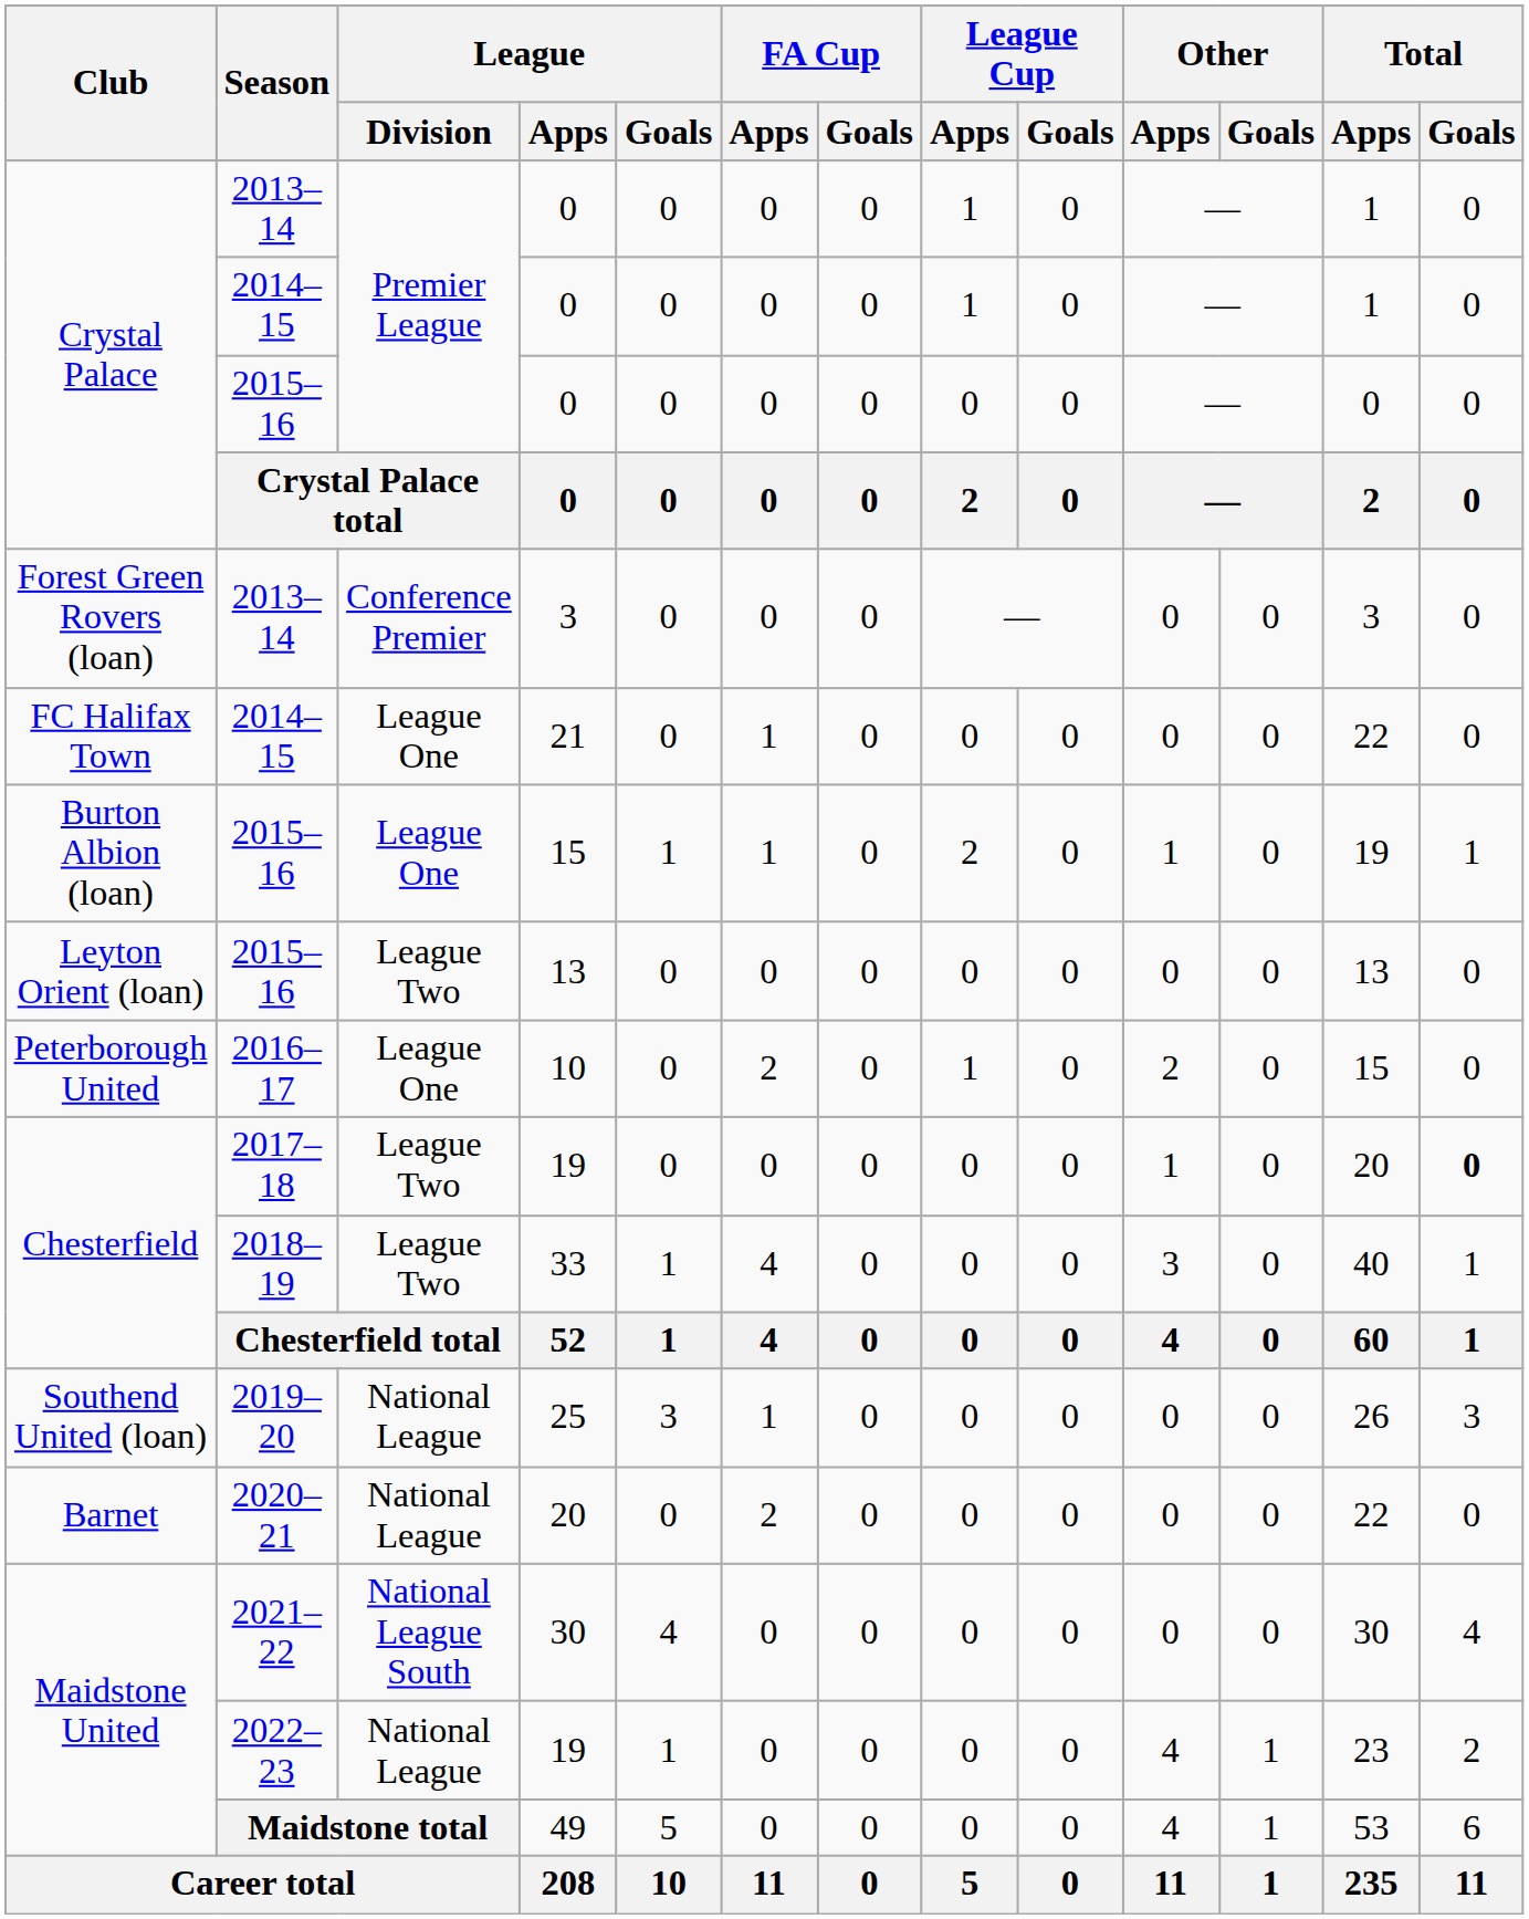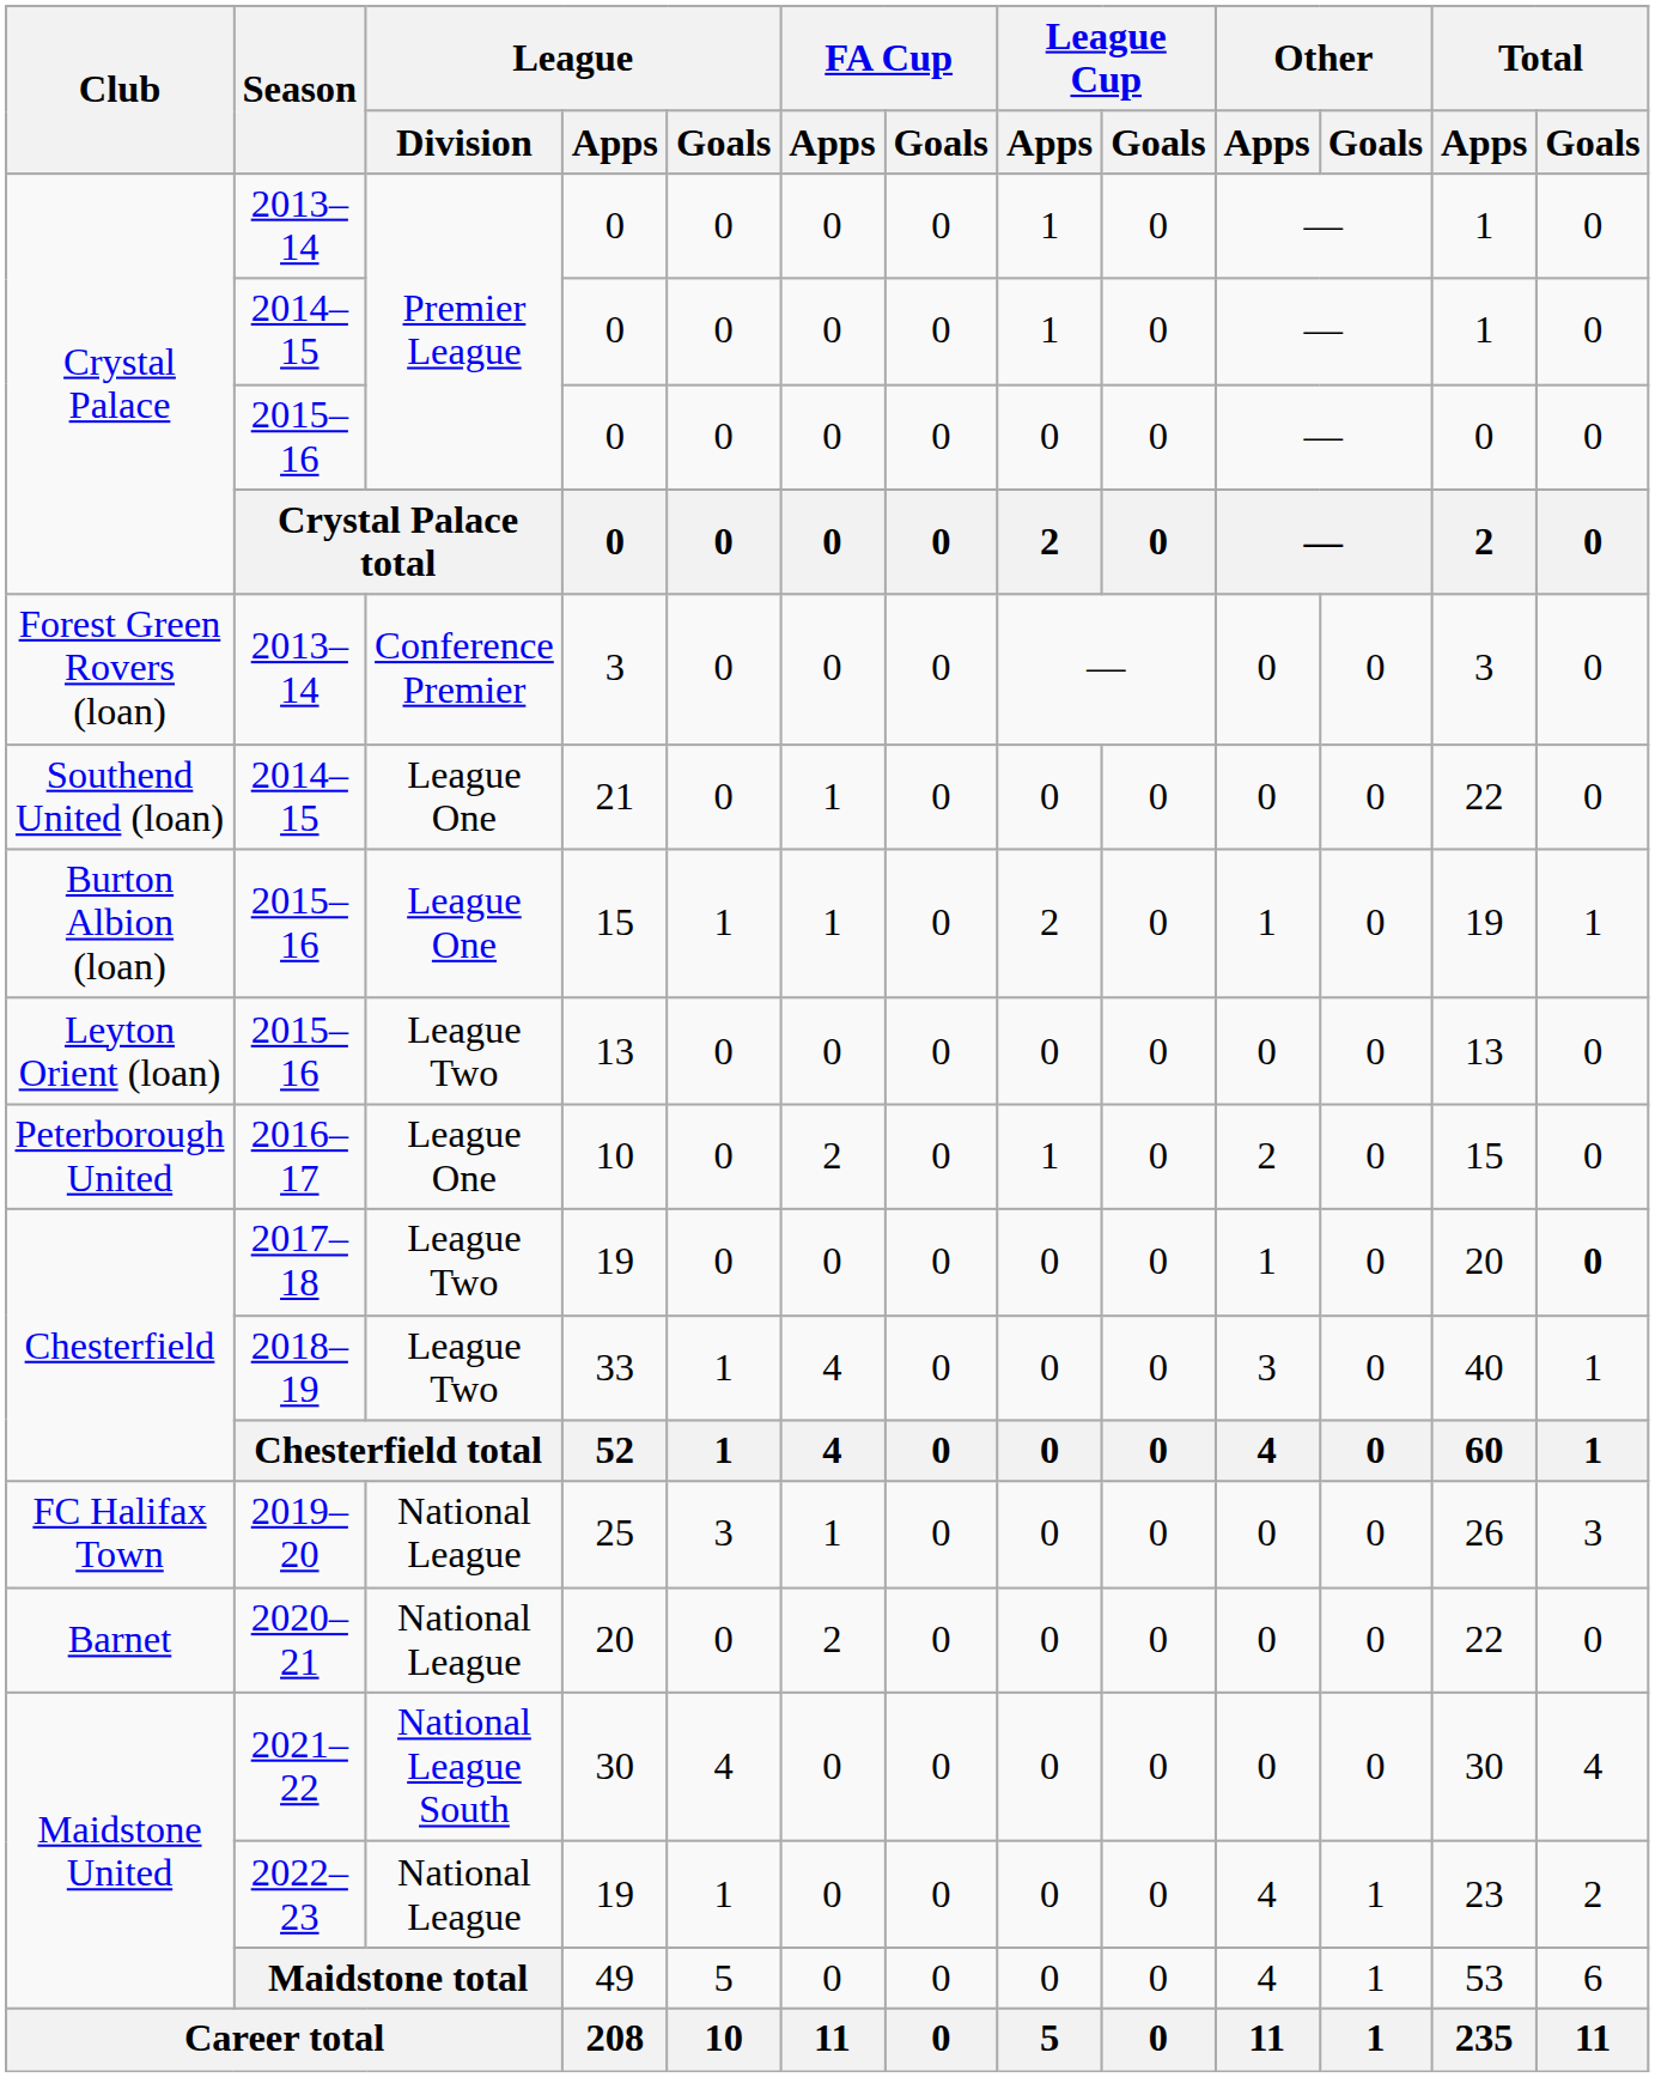21 | Club: FC Halifax Town -> Southend United (loan)
25 | Club: Southend United (loan) -> FC Halifax Town
